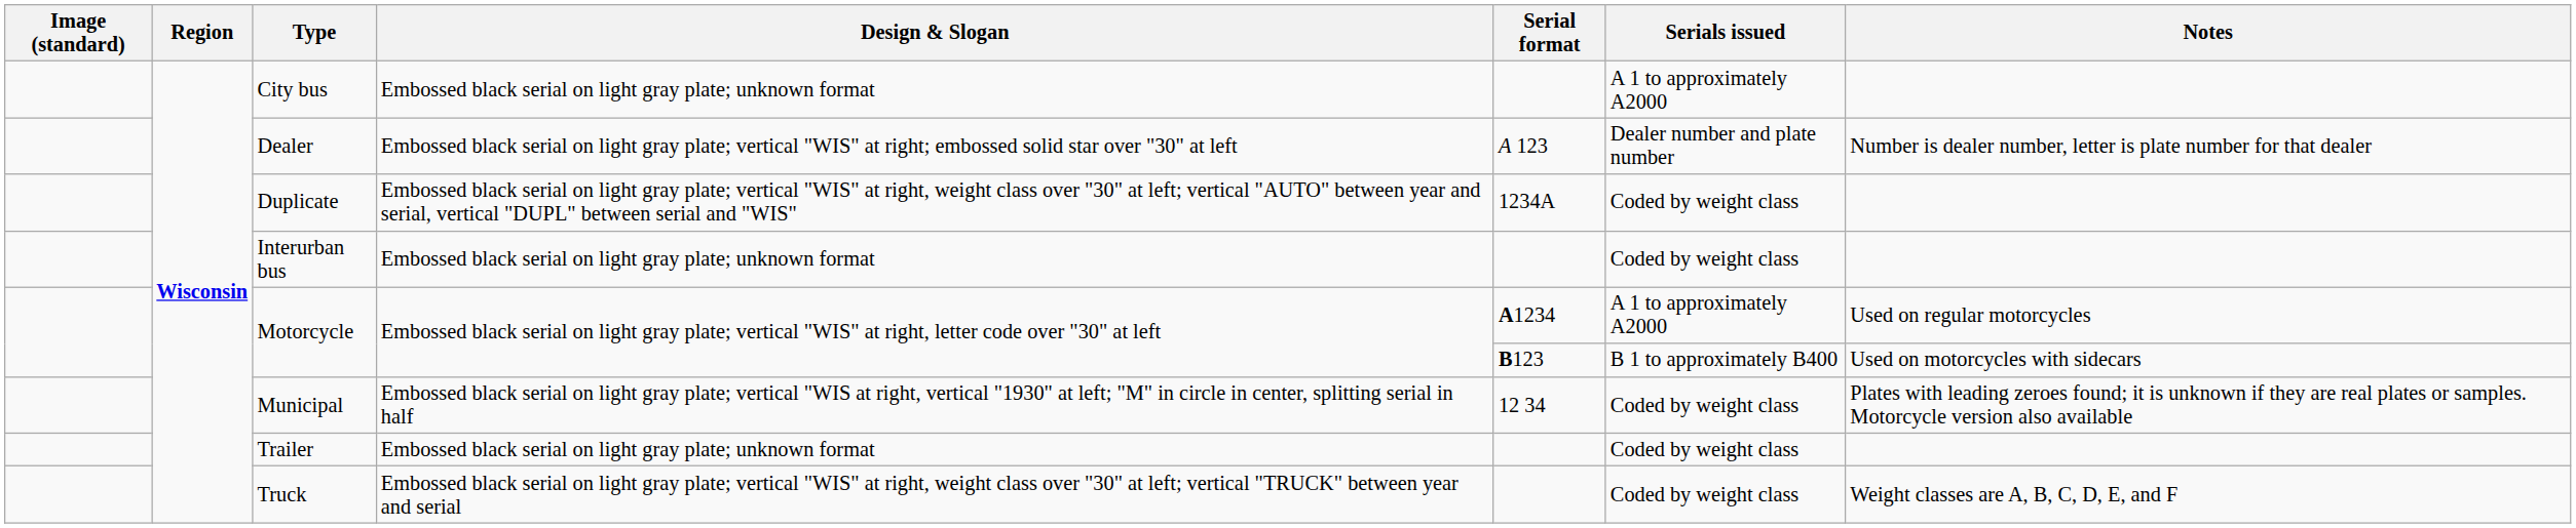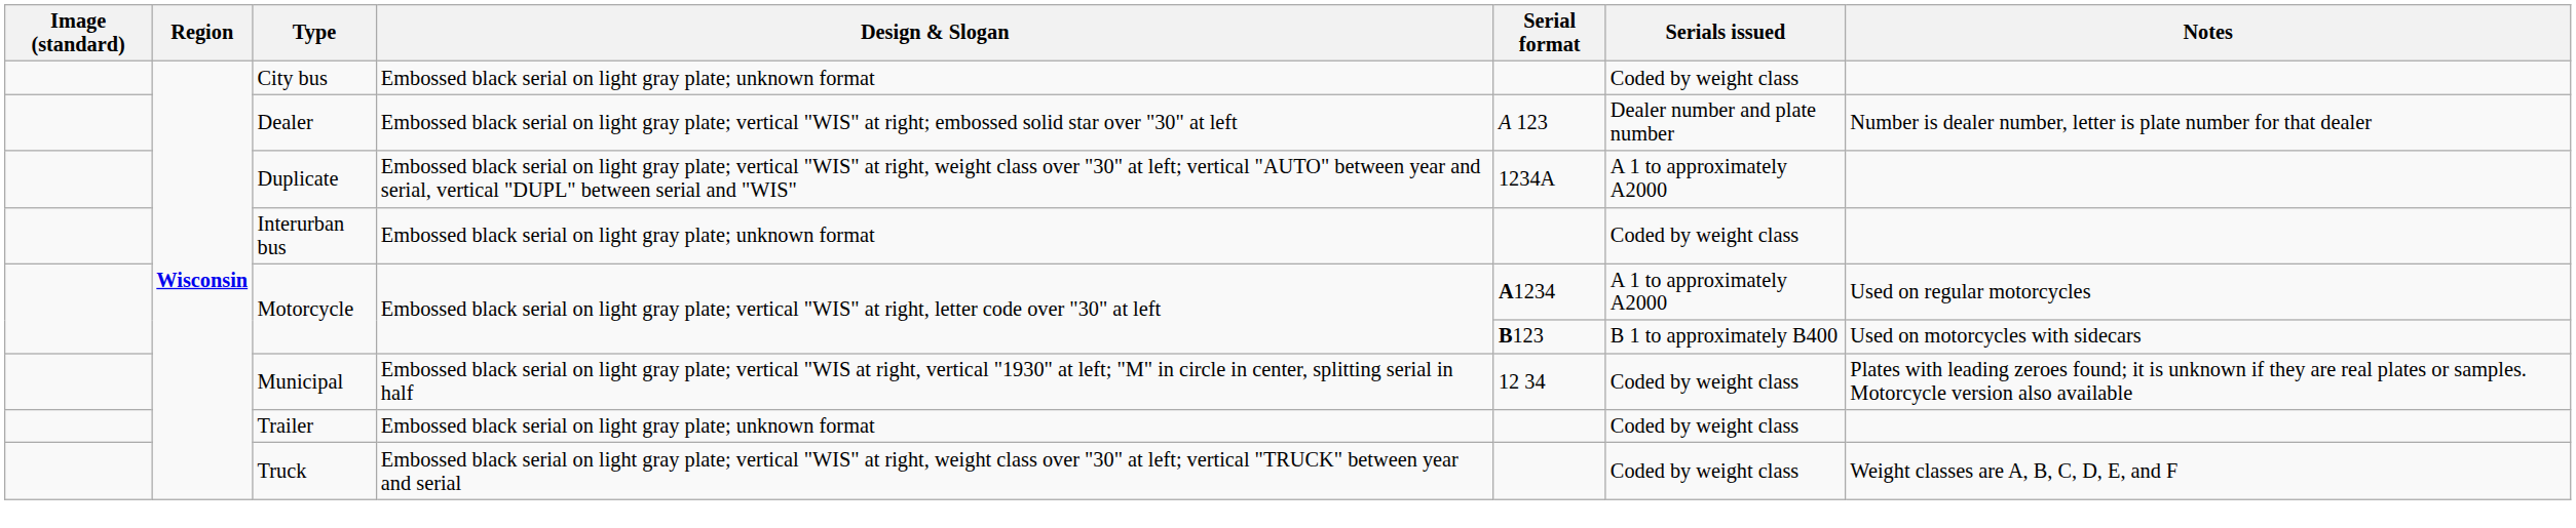City bus | Serials issued: A 1 to approximately A2000 -> Coded by weight class
Duplicate | Serials issued: Coded by weight class -> A 1 to approximately A2000
